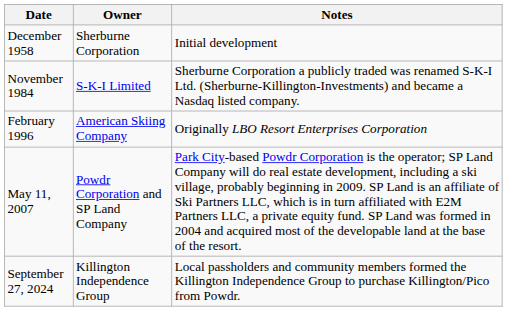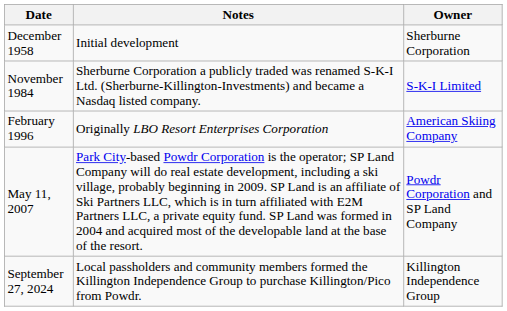columns swapped: Owner <-> Notes
